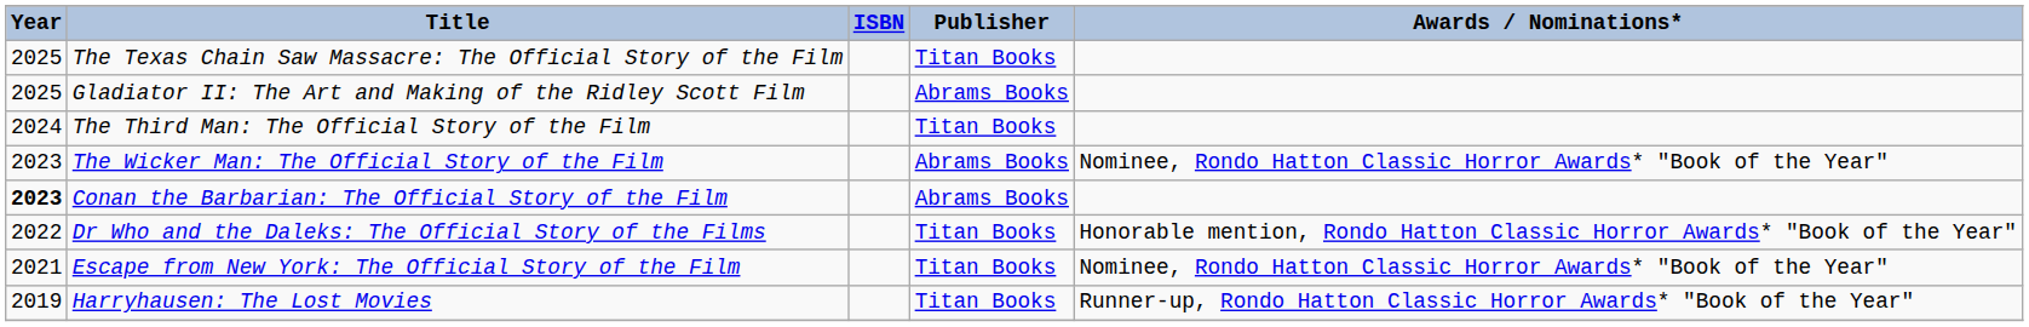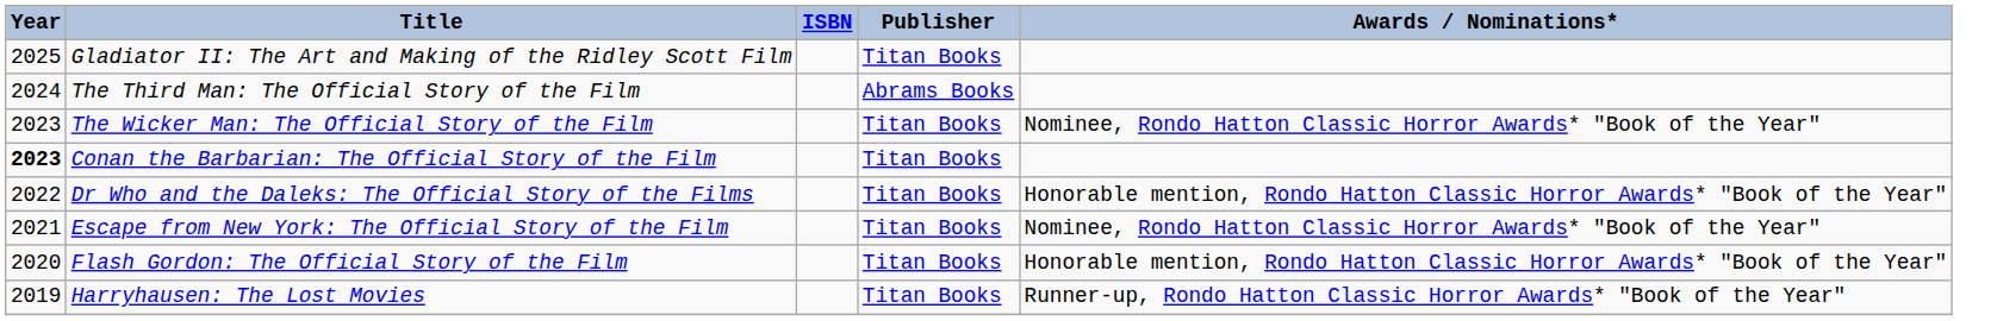- row: 2025 | The Texas Chain Saw Massacre: The Official Story of the Film | Titan Books
Gladiator II: The Art and Making of the Ridley Scott Film | Publisher: Abrams Books -> Titan Books
The Third Man: The Official Story of the Film | Publisher: Titan Books -> Abrams Books
The Wicker Man: The Official Story of the Film | Publisher: Abrams Books -> Titan Books
Conan the Barbarian: The Official Story of the Film | Publisher: Abrams Books -> Titan Books
+ row: 2020 | Flash Gordon: The Official Story of the Film | Titan Books | Honorable mention, Rondo Hatton Classic Horror Awards* "Book of the Year"
